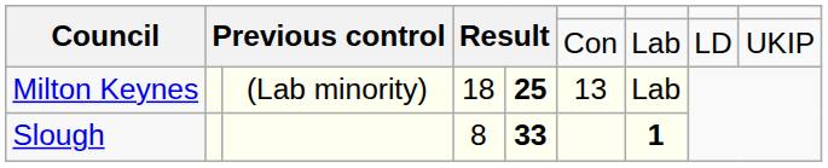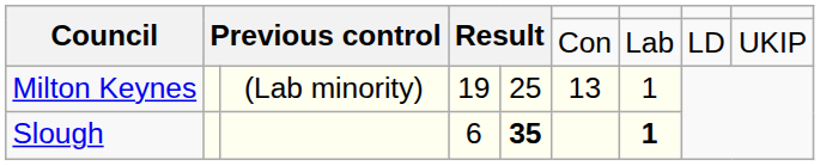Milton Keynes | column 4: 18 -> 19
Milton Keynes | column 5: bold -> normal
Milton Keynes | column 7: Lab -> 1
Slough | column 4: 8 -> 6
Slough | column 5: 33 -> 35
